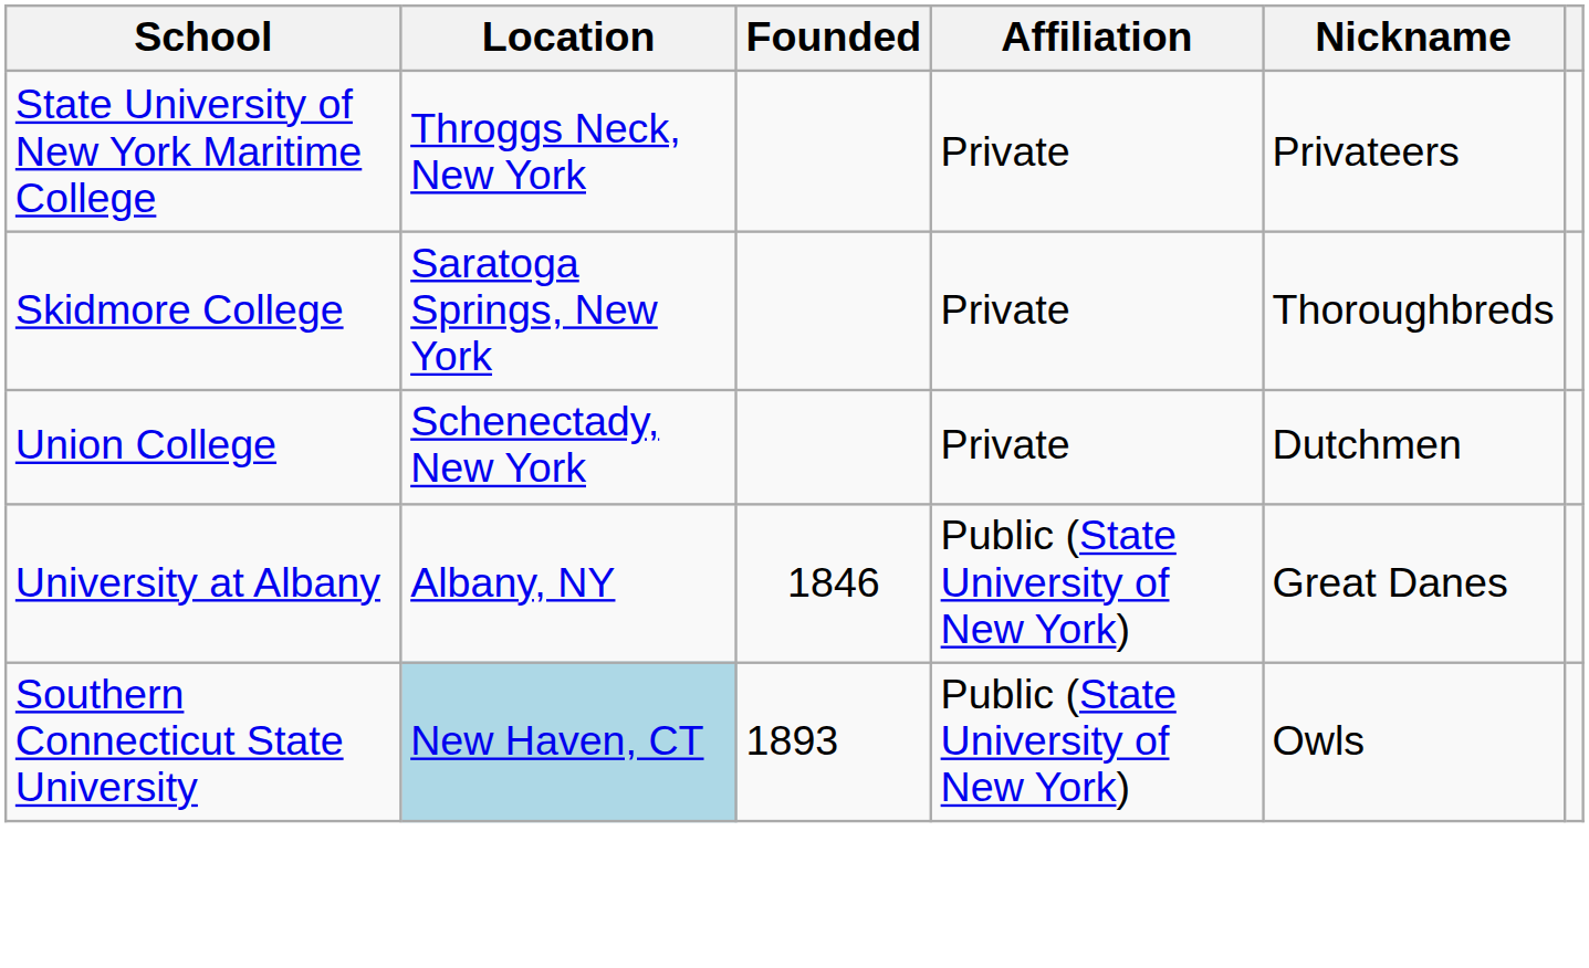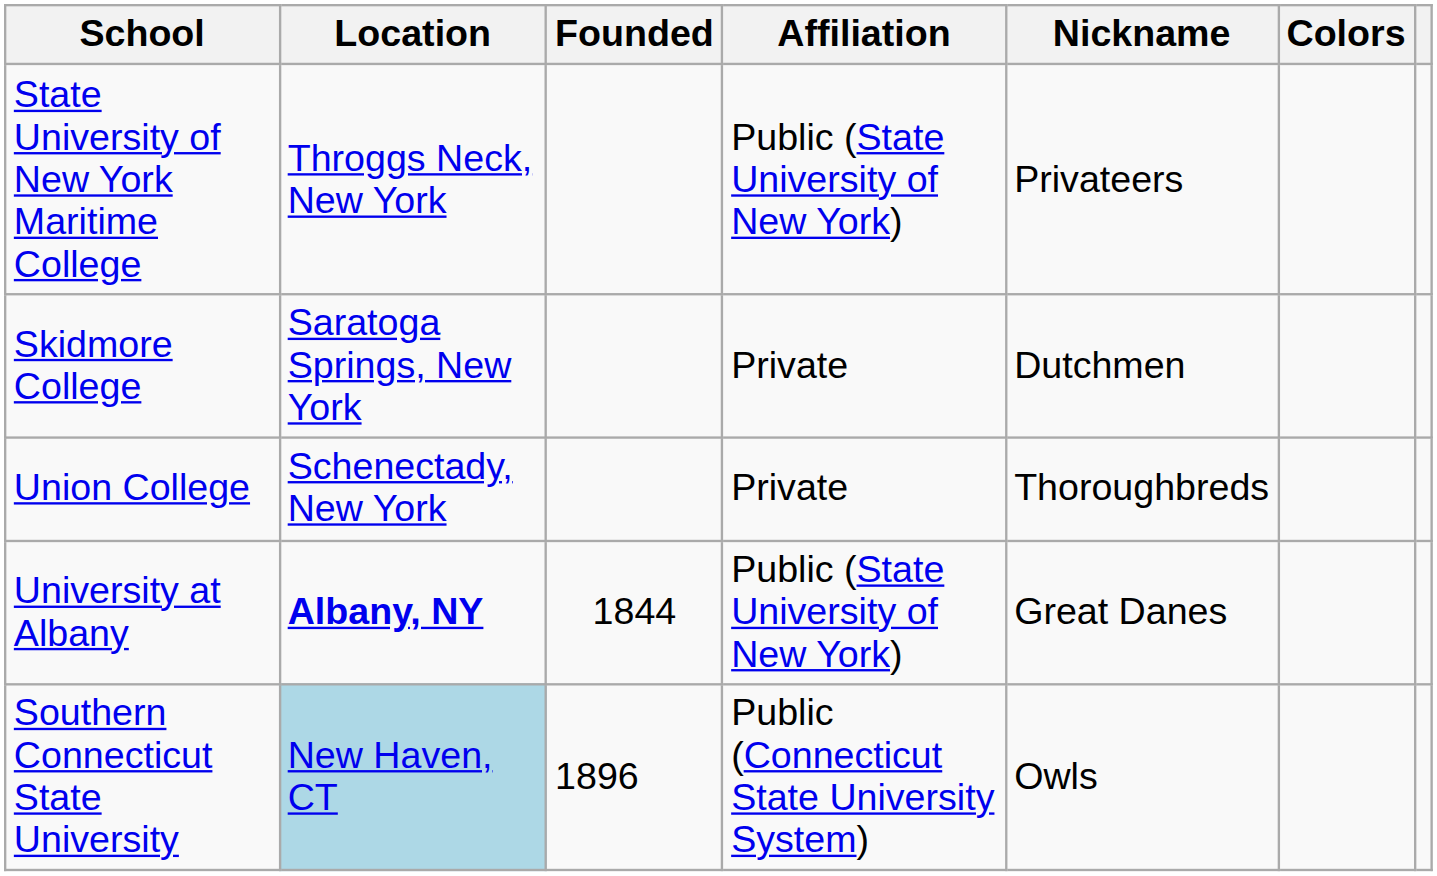+ column: Colors
State University of New York Maritime College | Affiliation: Private -> Public (State University of New York)
Skidmore College | Nickname: Thoroughbreds -> Dutchmen
Union College | Nickname: Dutchmen -> Thoroughbreds
University at Albany | Location: normal -> bold
University at Albany | Founded: 1846 -> 1844
Southern Connecticut State University | Founded: 1893 -> 1896
Southern Connecticut State University | Affiliation: Public (State University of New York) -> Public (Connecticut State University System)
